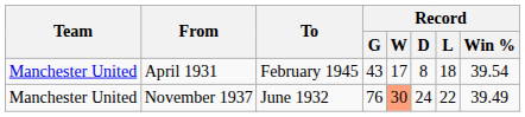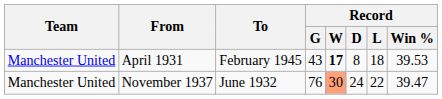April 1931 | Record / W: normal -> bold
April 1931 | Record / Win %: 39.54 -> 39.53
November 1937 | Record / Win %: 39.49 -> 39.47
